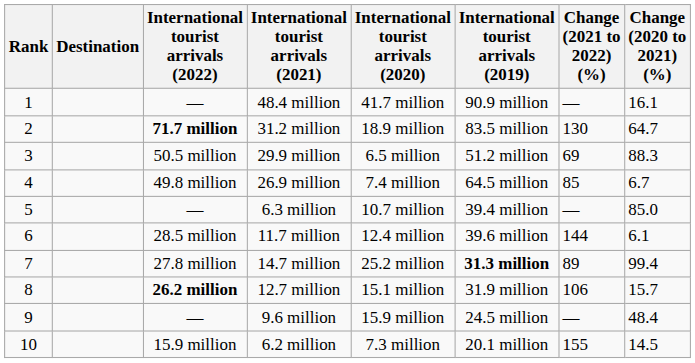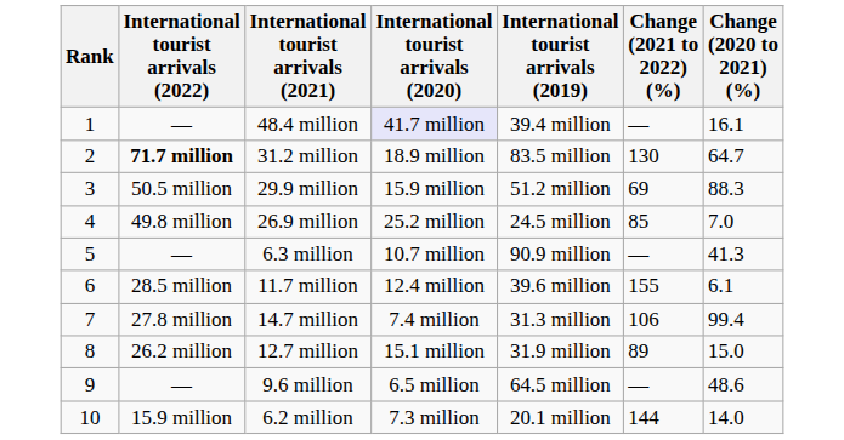- column: Destination
48.4 million | International tourist arrivals (2020): no background -> lavender background
48.4 million | International tourist arrivals (2019): 90.9 million -> 39.4 million
29.9 million | International tourist arrivals (2020): 6.5 million -> 15.9 million
26.9 million | International tourist arrivals (2020): 7.4 million -> 25.2 million
26.9 million | International tourist arrivals (2019): 64.5 million -> 24.5 million
26.9 million | Change (2020 to 2021) (%): 6.7 -> 7.0
6.3 million | International tourist arrivals (2019): 39.4 million -> 90.9 million
6.3 million | Change (2020 to 2021) (%): 85.0 -> 41.3
11.7 million | Change (2021 to 2022) (%): 144 -> 155
14.7 million | International tourist arrivals (2020): 25.2 million -> 7.4 million
14.7 million | International tourist arrivals (2019): bold -> normal
14.7 million | Change (2021 to 2022) (%): 89 -> 106
12.7 million | International tourist arrivals (2022): bold -> normal
12.7 million | Change (2021 to 2022) (%): 106 -> 89
12.7 million | Change (2020 to 2021) (%): 15.7 -> 15.0
9.6 million | International tourist arrivals (2020): 15.9 million -> 6.5 million
9.6 million | International tourist arrivals (2019): 24.5 million -> 64.5 million
9.6 million | Change (2020 to 2021) (%): 48.4 -> 48.6
6.2 million | Change (2021 to 2022) (%): 155 -> 144
6.2 million | Change (2020 to 2021) (%): 14.5 -> 14.0
